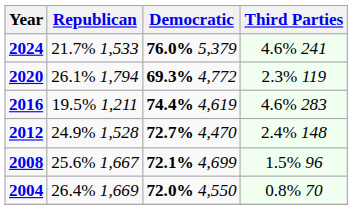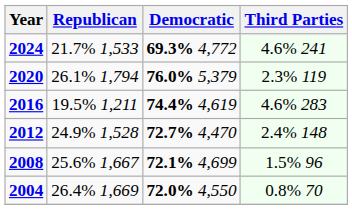2024 | Democratic: 76.0% 5,379 -> 69.3% 4,772
2020 | Democratic: 69.3% 4,772 -> 76.0% 5,379
